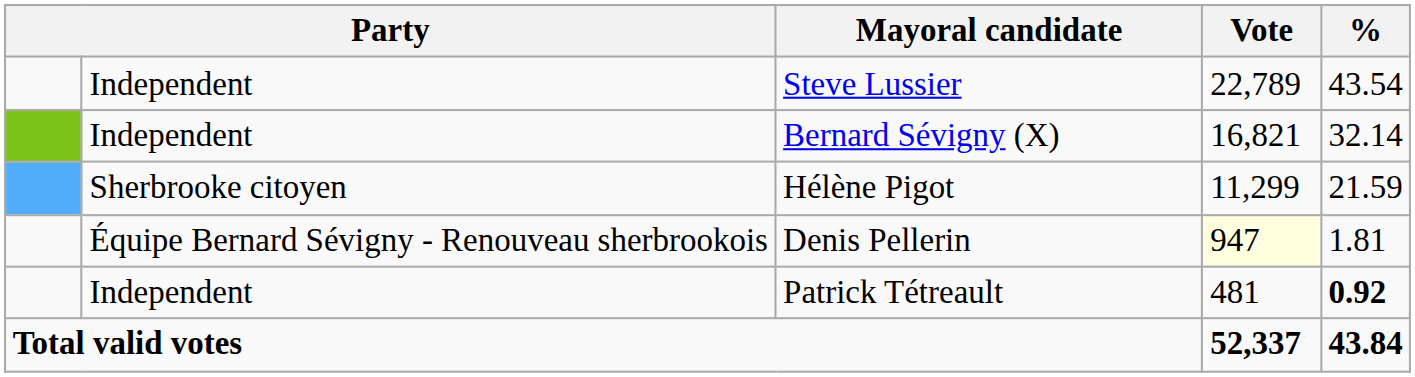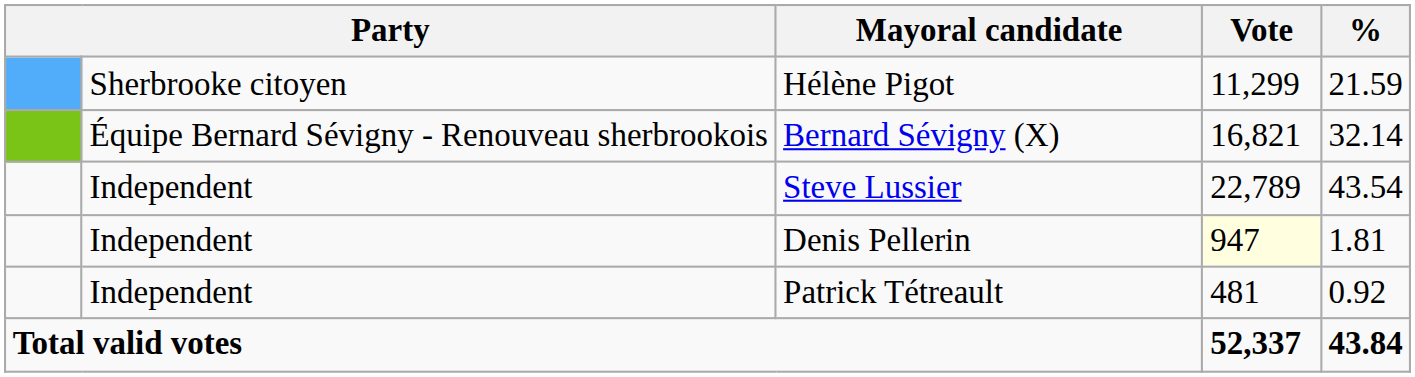rows swapped: Steve Lussier <-> Hélène Pigot
Bernard Sévigny (X) | column 2: Independent -> Équipe Bernard Sévigny - Renouveau sherbrookois
Denis Pellerin | column 2: Équipe Bernard Sévigny - Renouveau sherbrookois -> Independent
Patrick Tétreault | %: bold -> normal
